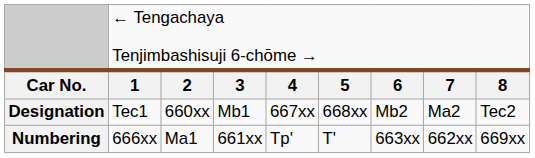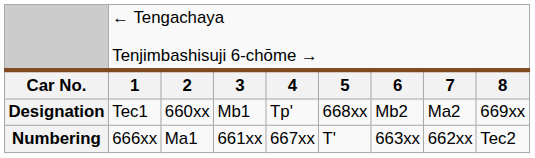Designation | column 5: 667xx -> Tp'
Designation | column 9: Tec2 -> 669xx
Numbering | column 5: Tp' -> 667xx
Numbering | column 9: 669xx -> Tec2
